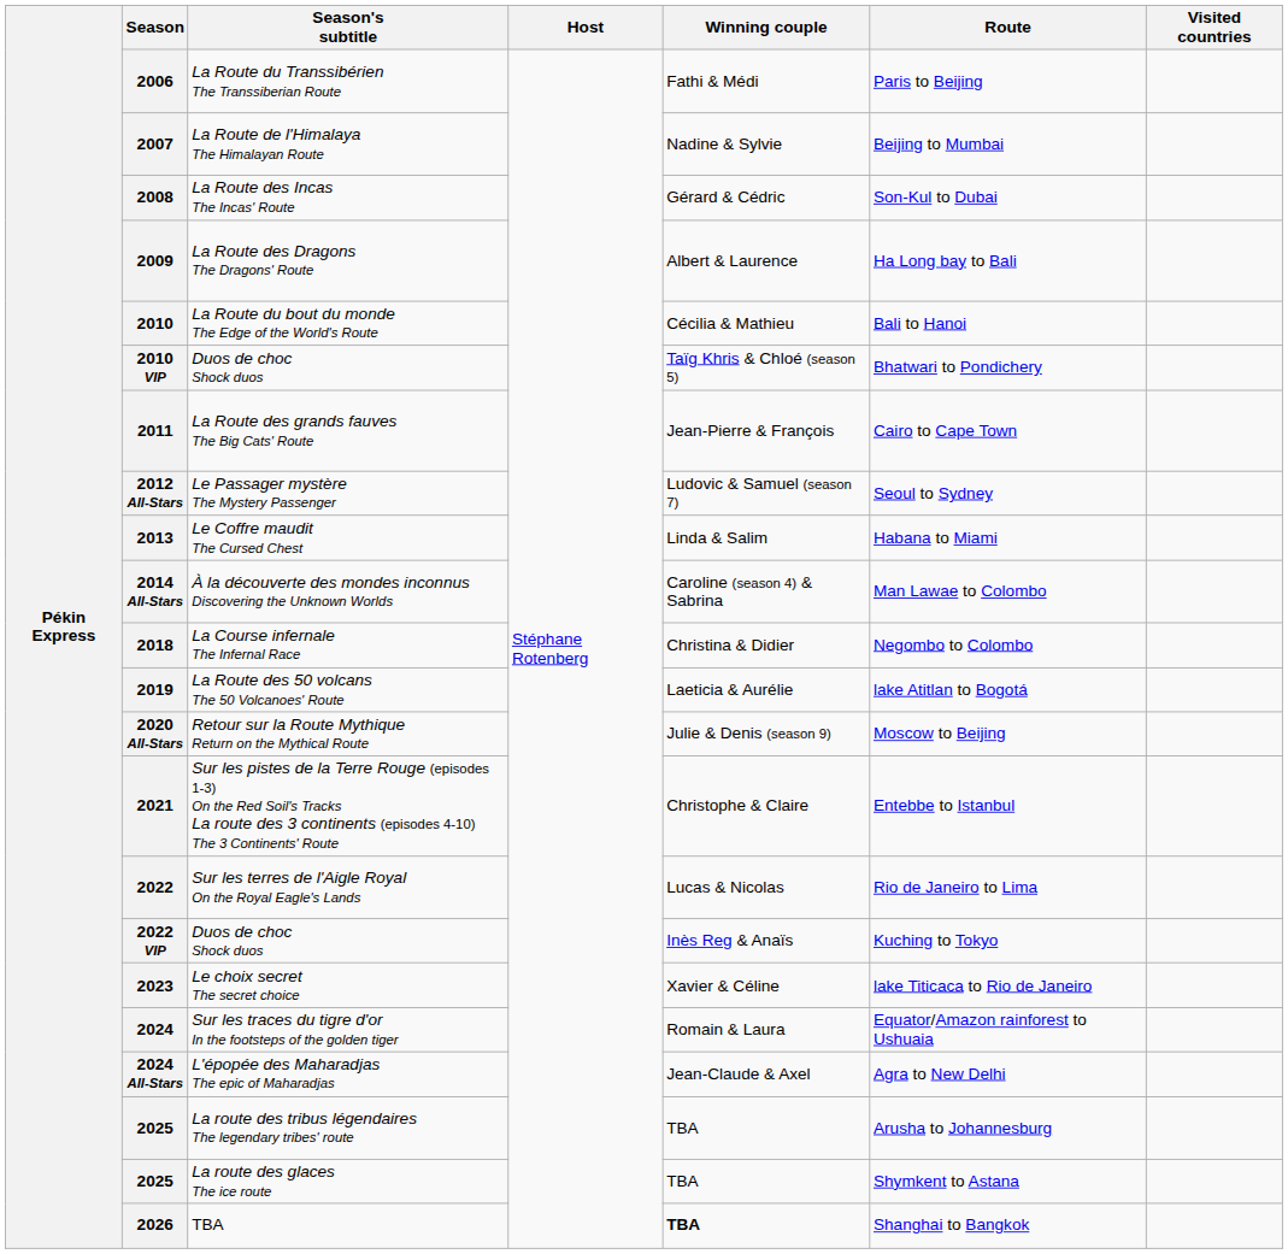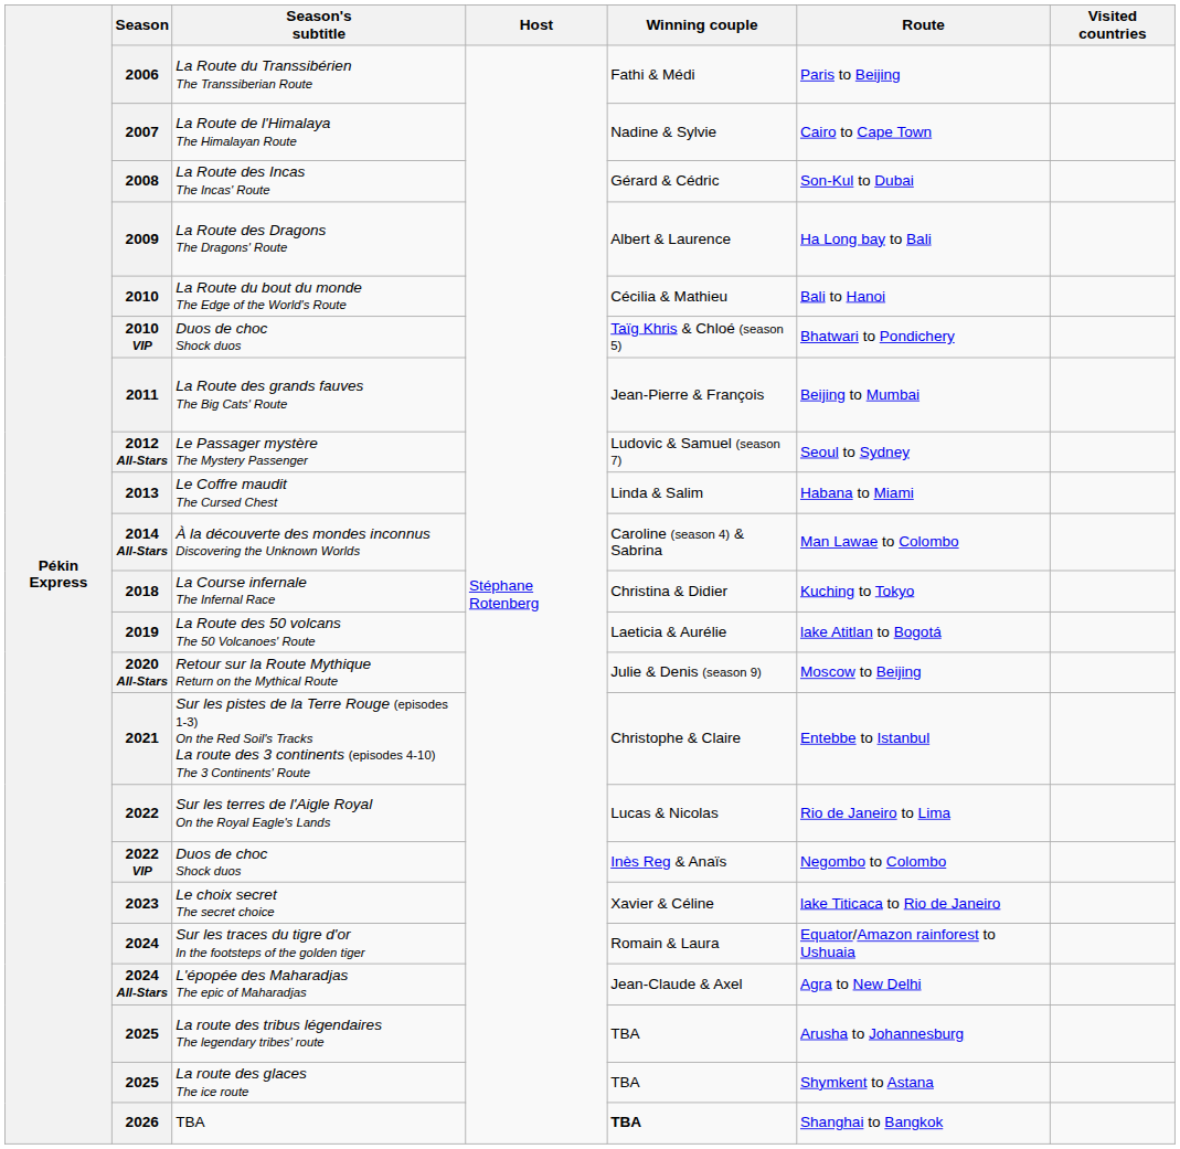2007 | Route: Beijing to Mumbai -> Cairo to Cape Town
2011 | Route: Cairo to Cape Town -> Beijing to Mumbai
2018 | Route: Negombo to Colombo -> Kuching to Tokyo
2022 VIP | Route: Kuching to Tokyo -> Negombo to Colombo
